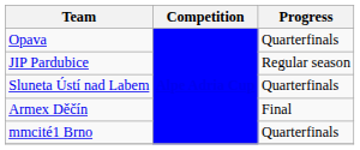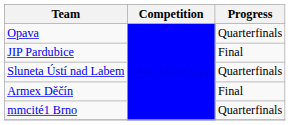JIP Pardubice | Progress: Regular season -> Final
